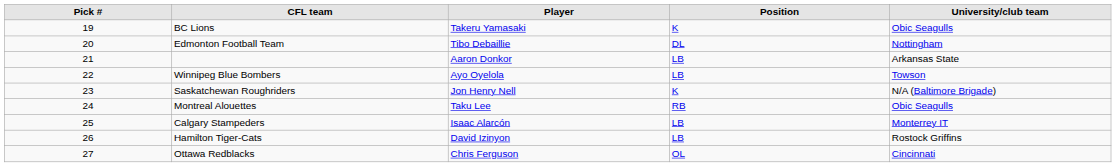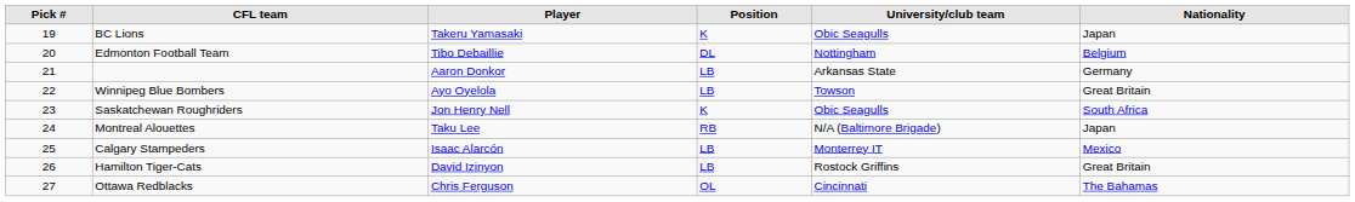+ column: Nationality | Japan | Belgium | Germany | Great Britain | South Africa | Japan | Mexico | Great Britain | The Bahamas
Saskatchewan Roughriders | University/club team: N/A (Baltimore Brigade) -> Obic Seagulls
Montreal Alouettes | University/club team: Obic Seagulls -> N/A (Baltimore Brigade)
